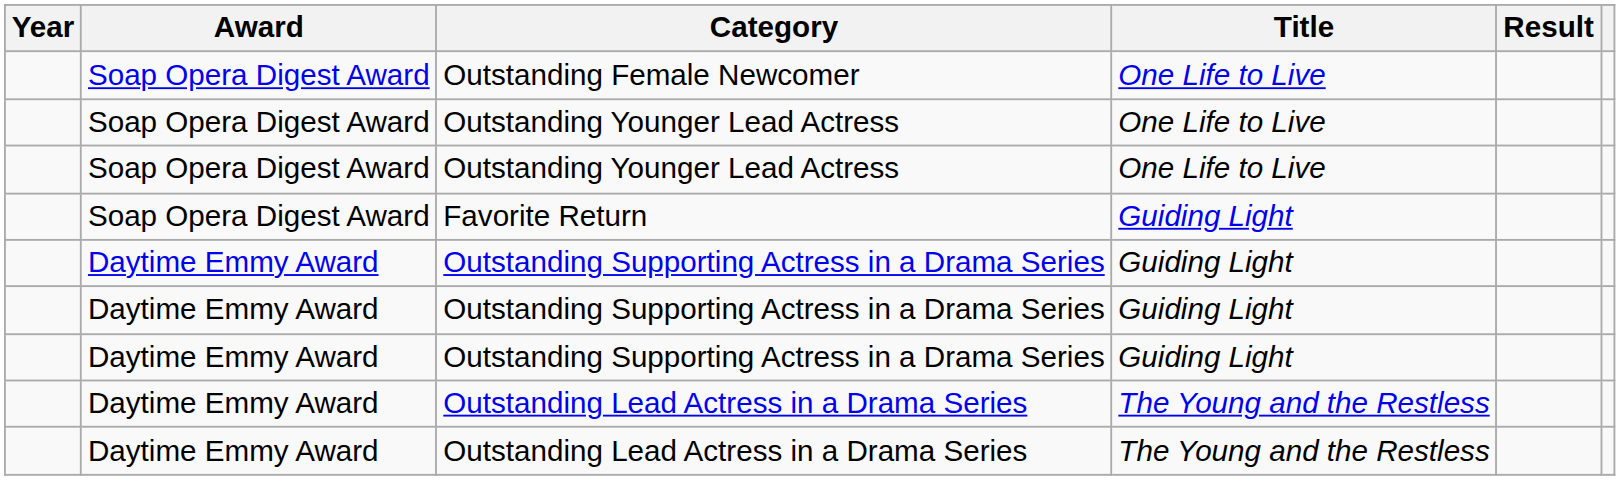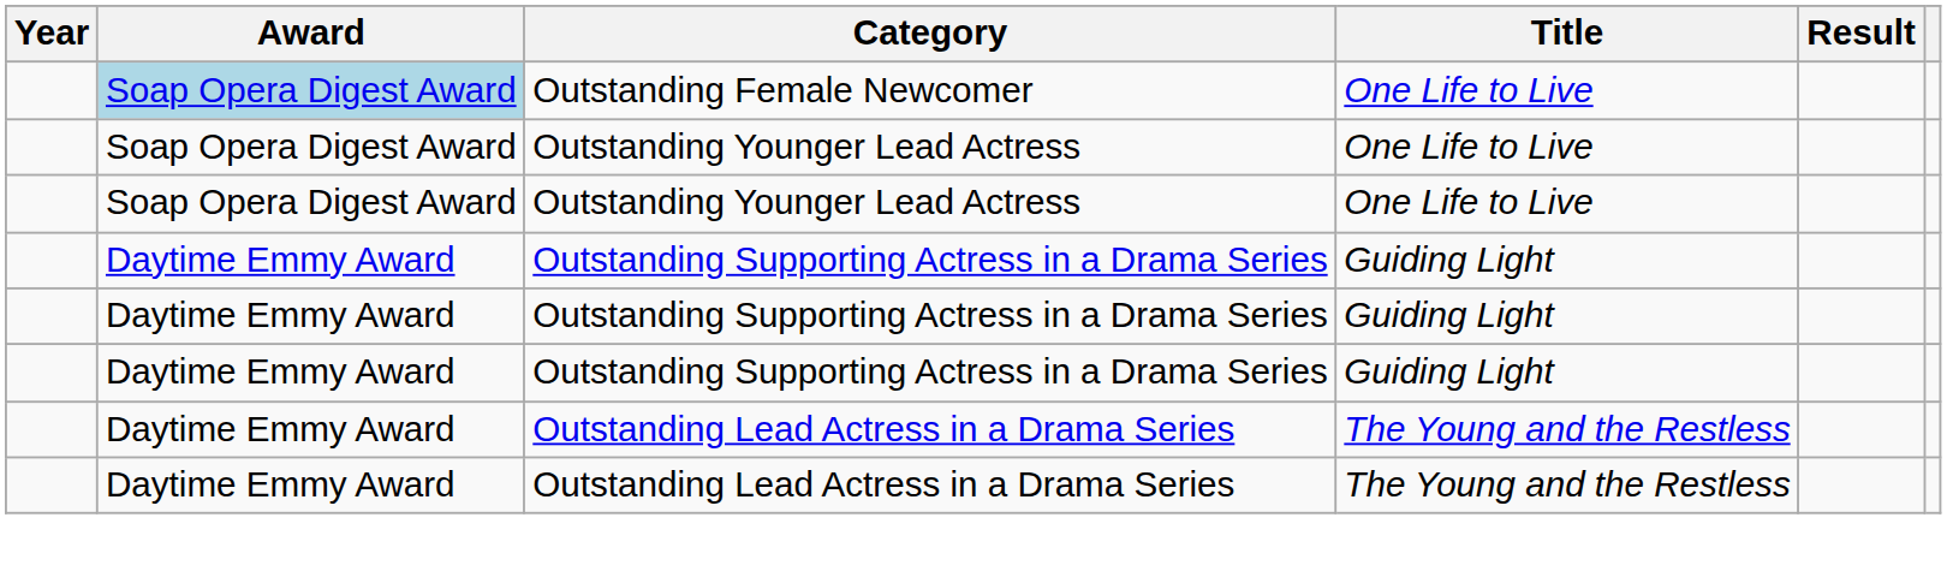Outstanding Female Newcomer | Award: no background -> lightblue background
- row: Soap Opera Digest Award | Favorite Return | Guiding Light
